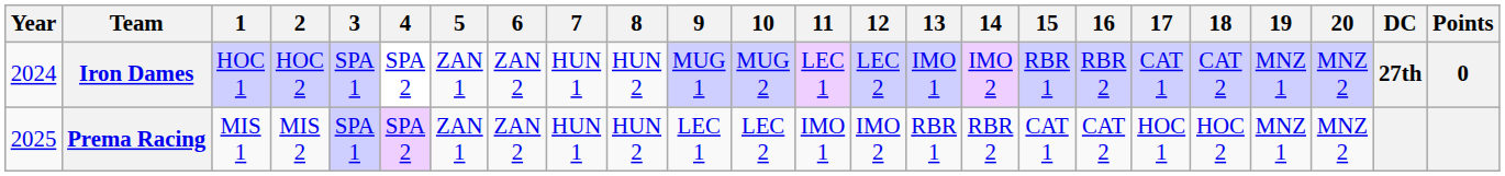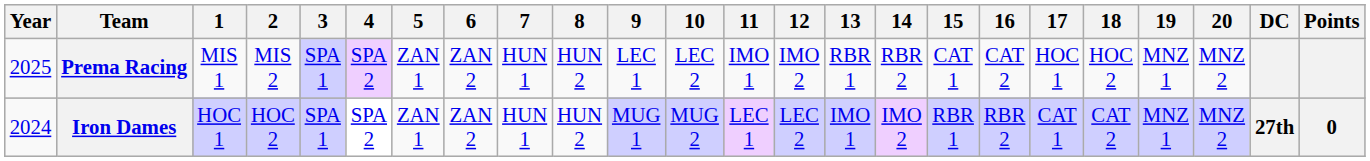rows swapped: Iron Dames <-> Prema Racing
